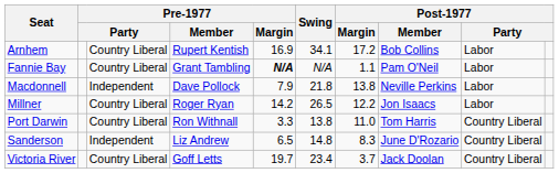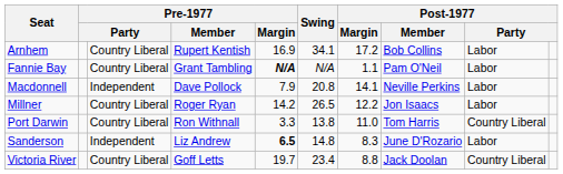Macdonnell | Swing: 21.8 -> 20.8
Macdonnell | Post-1977 / Margin: 13.8 -> 14.1
Sanderson | Pre-1977 / Margin: normal -> bold
Sanderson | column 9: Country Liberal -> Labor
Victoria River | Post-1977 / Margin: 3.7 -> 8.8
